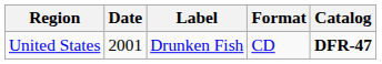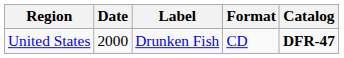United States | Date: 2001 -> 2000
